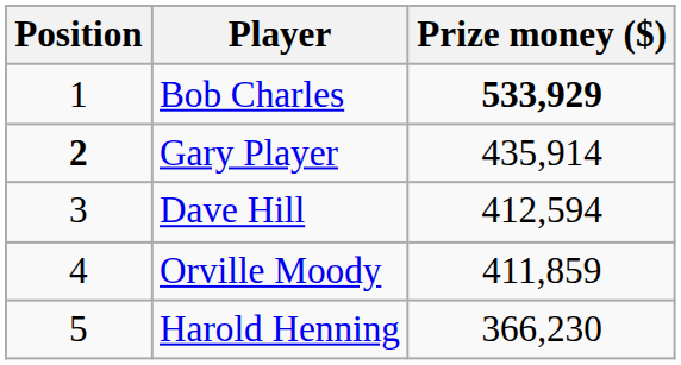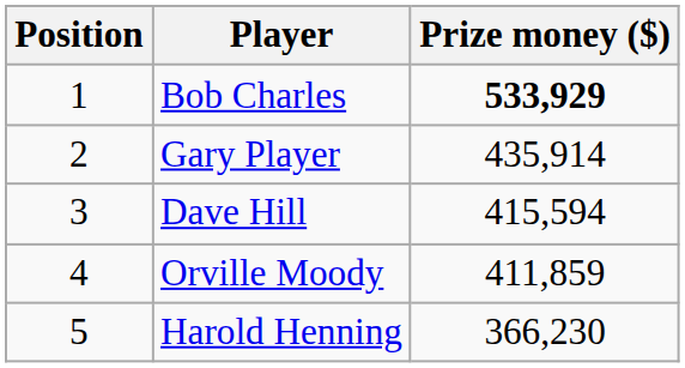Gary Player | Position: bold -> normal
Dave Hill | Prize money ($): 412,594 -> 415,594
